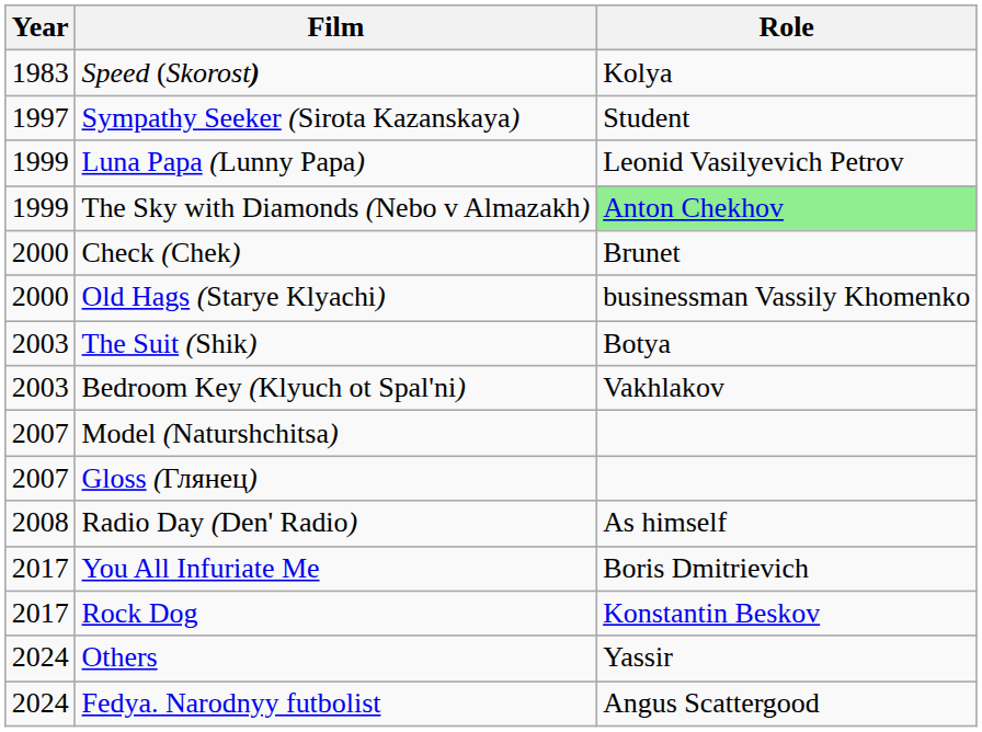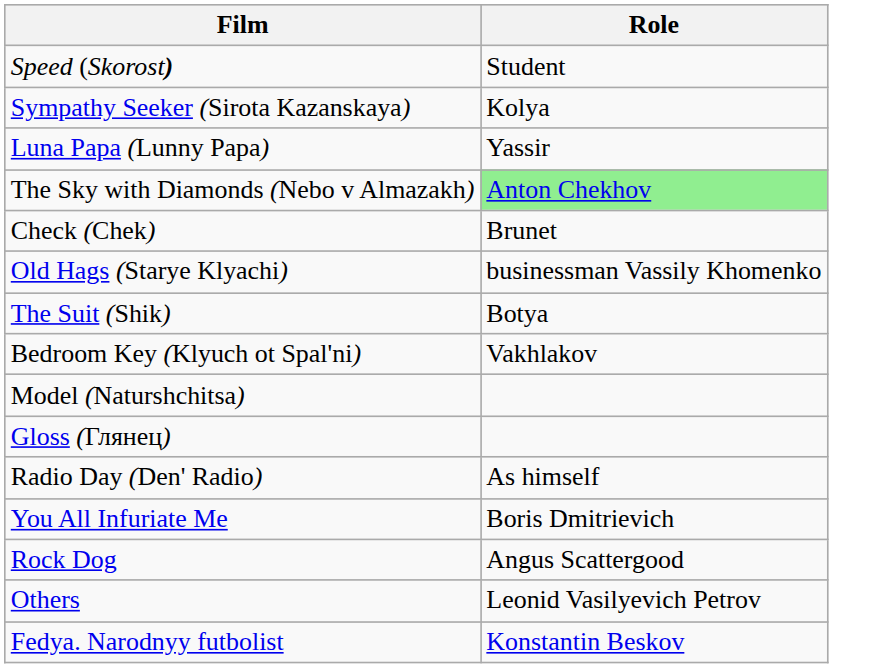- column: Year | 1983 | 1997 | 1999 | 1999 | 2000 | 2000 | 2003 | 2003 | 2007 | 2007 | 2008 | 2017 | 2017 | 2024 | 2024
Speed (Skorost) | Role: Kolya -> Student
Sympathy Seeker (Sirota Kazanskaya) | Role: Student -> Kolya
Luna Papa (Lunny Papa) | Role: Leonid Vasilyevich Petrov -> Yassir
Rock Dog | Role: Konstantin Beskov -> Angus Scattergood
Others | Role: Yassir -> Leonid Vasilyevich Petrov
Fedya. Narodnyy futbolist | Role: Angus Scattergood -> Konstantin Beskov
